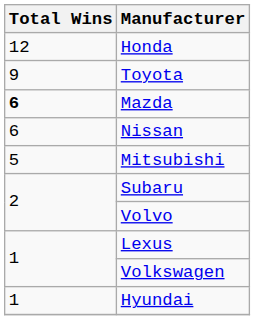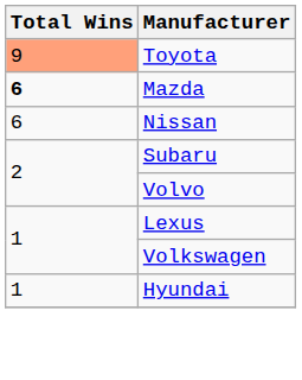- row: 12 | Honda
Toyota | Total Wins: no background -> lightsalmon background
- row: 5 | Mitsubishi
